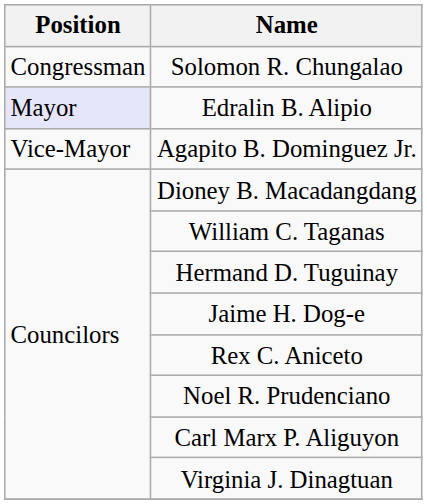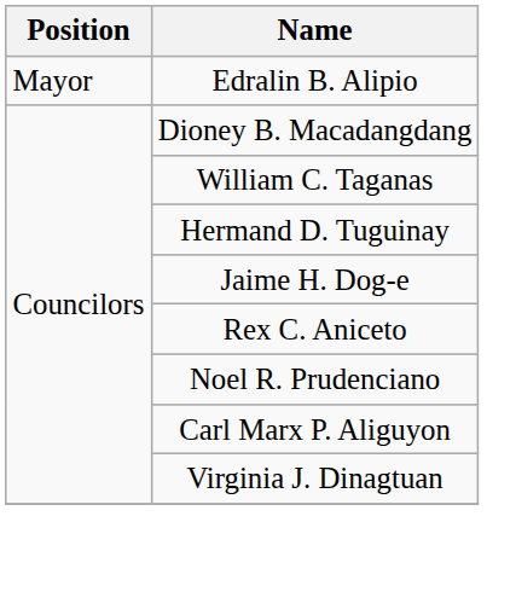- row: Congressman | Solomon R. Chungalao
Edralin B. Alipio | Position: lavender background -> no background
- row: Vice-Mayor | Agapito B. Dominguez Jr.
